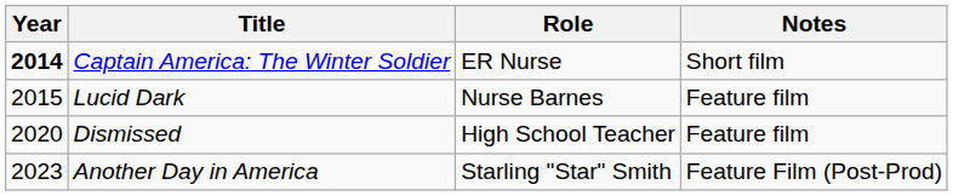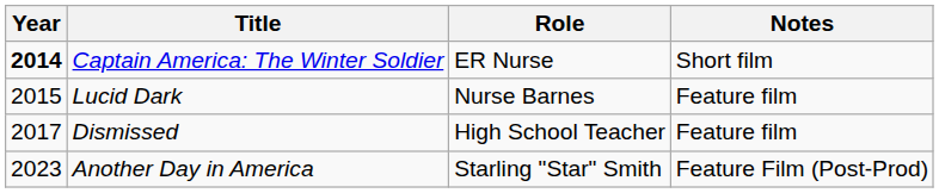Dismissed | Year: 2020 -> 2017
